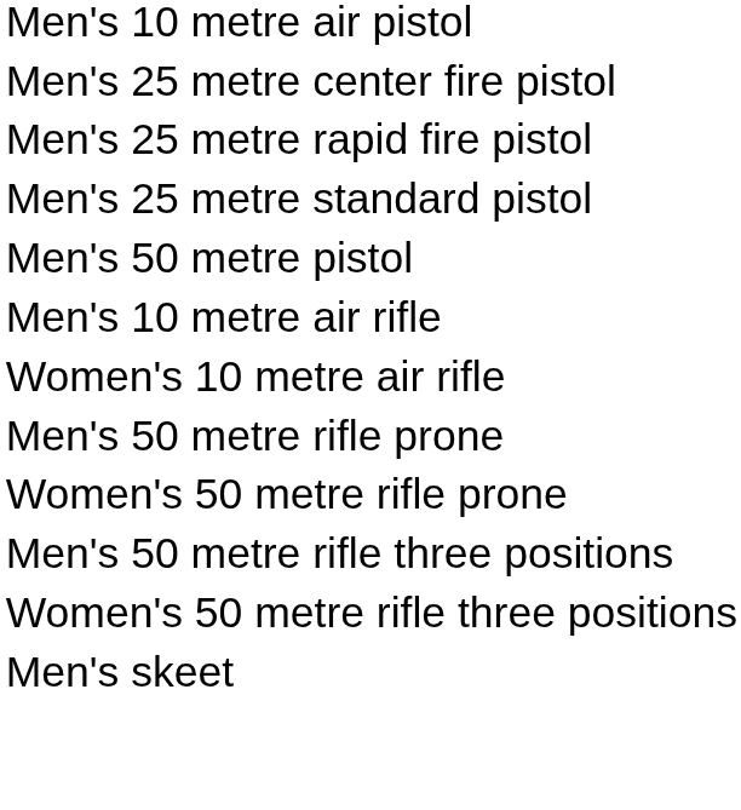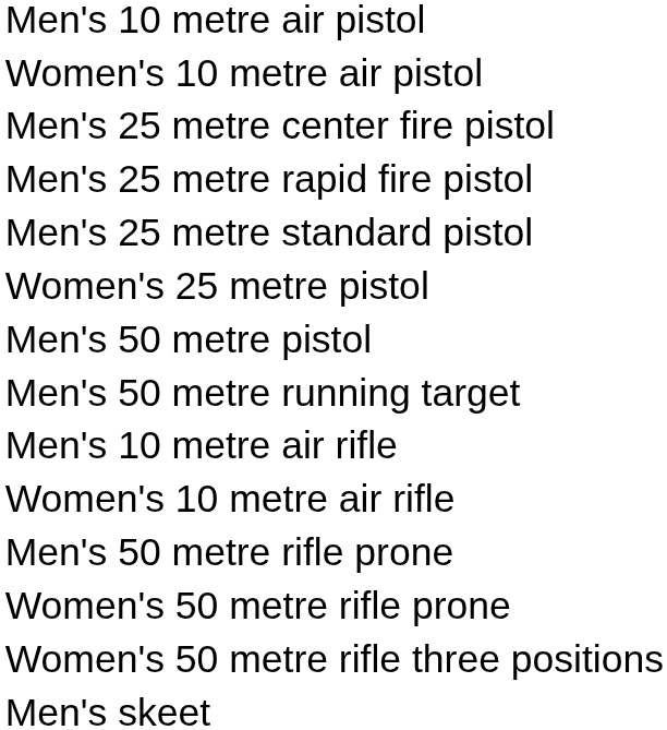+ row: Women's 10 metre air pistol
+ row: Women's 25 metre pistol
+ row: Men's 50 metre running target
- row: Men's 50 metre rifle three positions
